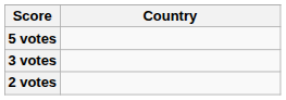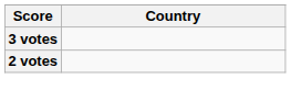- row: 5 votes
